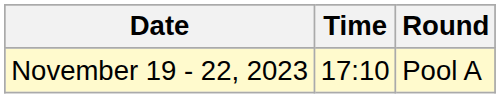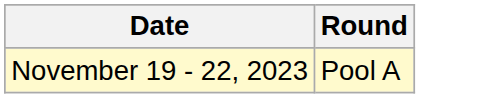- column: Time | 17:10
